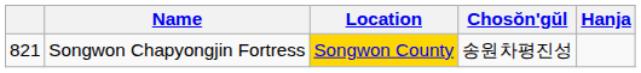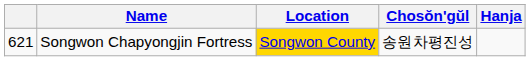Songwon Chapyongjin Fortress | column 1: 821 -> 621
